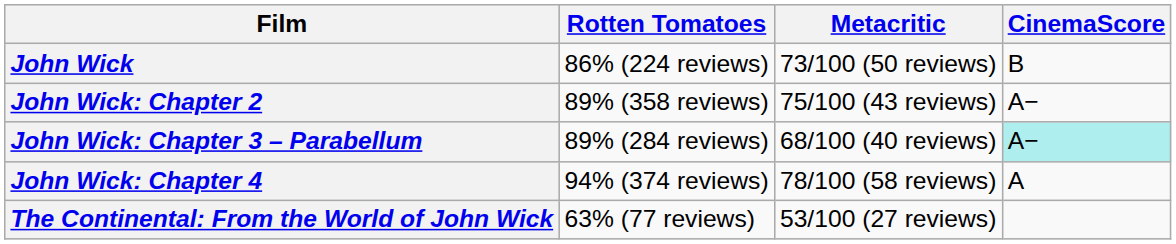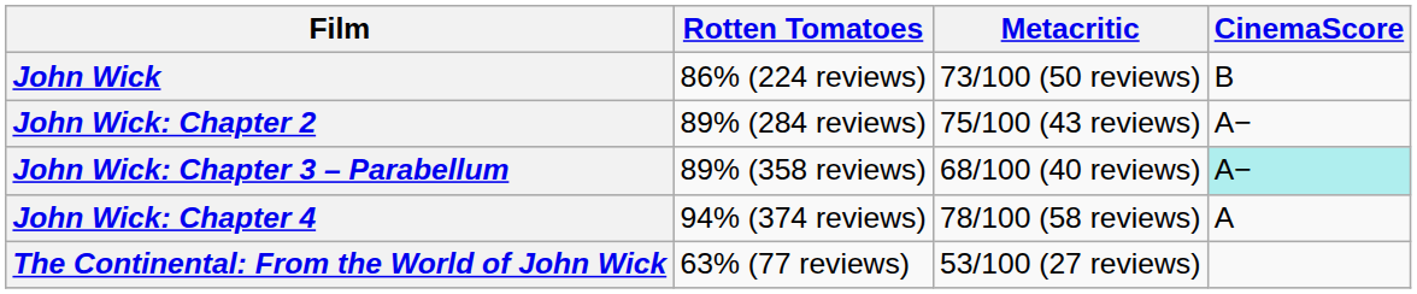John Wick: Chapter 2 | Rotten Tomatoes: 89% (358 reviews) -> 89% (284 reviews)
John Wick: Chapter 3 – Parabellum | Rotten Tomatoes: 89% (284 reviews) -> 89% (358 reviews)
